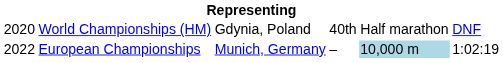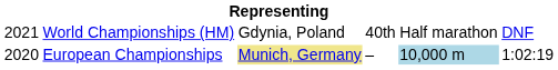World Championships (HM) | column 1: 2020 -> 2021
European Championships | column 1: 2022 -> 2020
European Championships | column 3: no background -> khaki background
